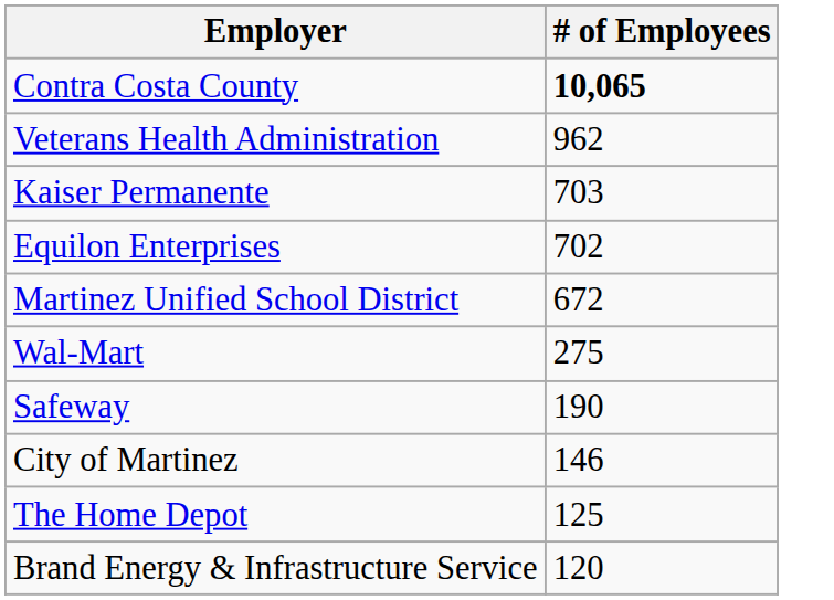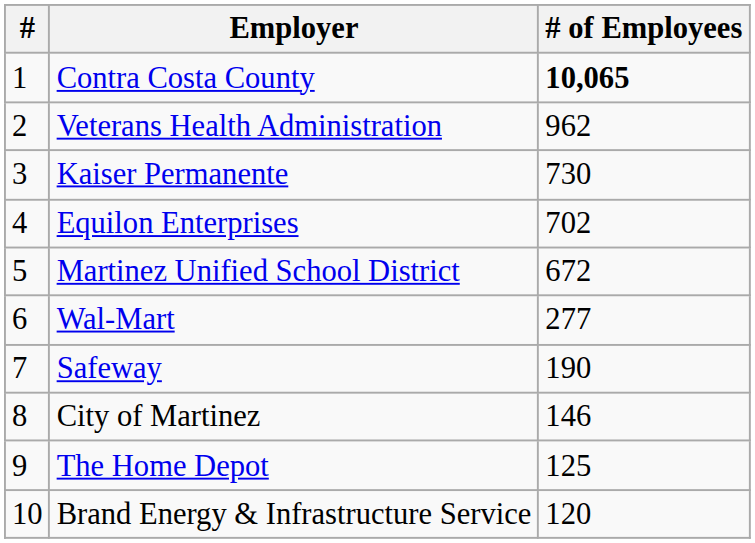+ column: # | 1 | 2 | 3 | 4 | 5 | 6 | 7 | 8 | 9 | 10
Kaiser Permanente | # of Employees: 703 -> 730
Wal-Mart | # of Employees: 275 -> 277
